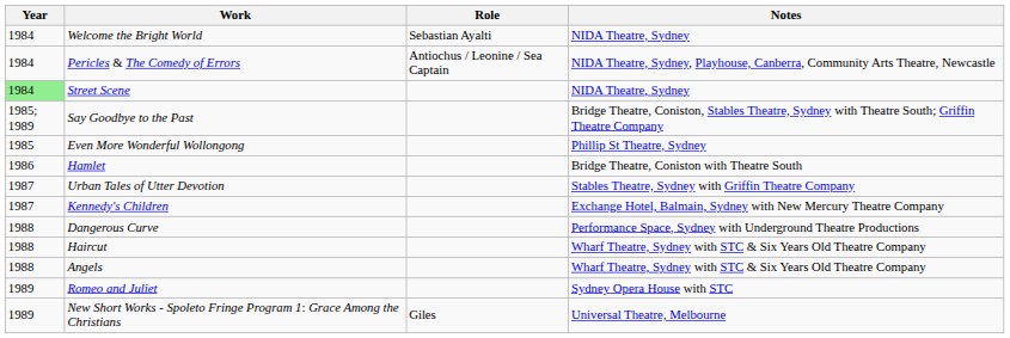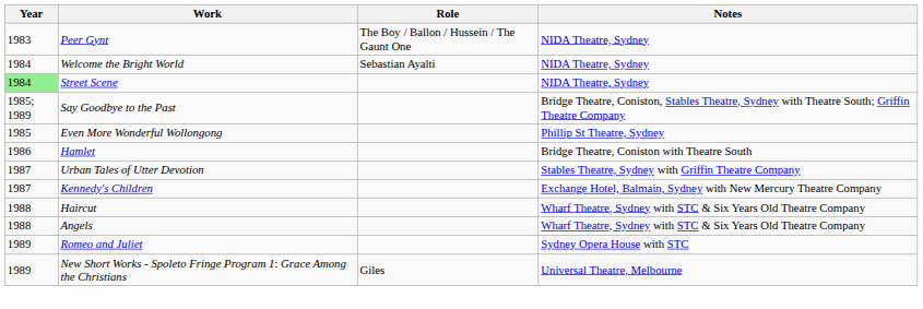+ row: 1983 | Peer Gynt | The Boy / Ballon / Hussein / The Gaunt One | NIDA Theatre, Sydney
- row: 1984 | Pericles & The Comedy of Errors | Antiochus / Leonine / Sea Captain | NIDA Theatre, Sydney, Playhouse, Canberra, Community Arts Theatre, Newcastle
- row: 1988 | Dangerous Curve | Performance Space, Sydney with Underground Theatre Productions
